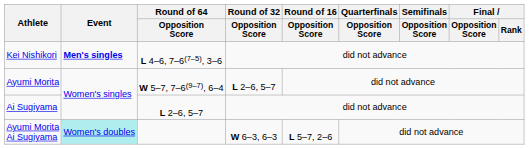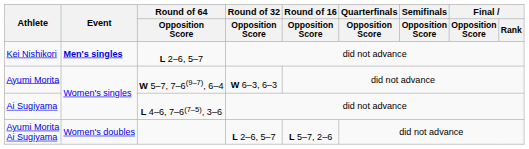Kei Nishikori | Round of 64 / Opposition Score: L 4–6, 7–6(7–5), 3–6 -> L 2–6, 5–7
Ayumi Morita | Round of 32 / Opposition Score: L 2–6, 5–7 -> W 6–3, 6–3
Ai Sugiyama | Round of 64 / Opposition Score: L 2–6, 5–7 -> L 4–6, 7–6(7–5), 3–6
Ayumi Morita Ai Sugiyama | Event: paleturquoise background -> no background
Ayumi Morita Ai Sugiyama | Round of 32 / Opposition Score: W 6–3, 6–3 -> L 2–6, 5–7
